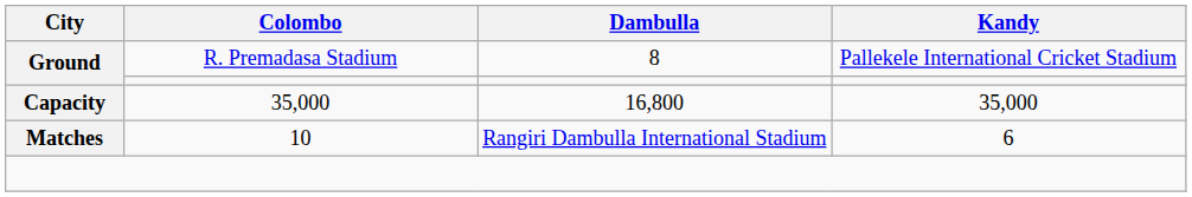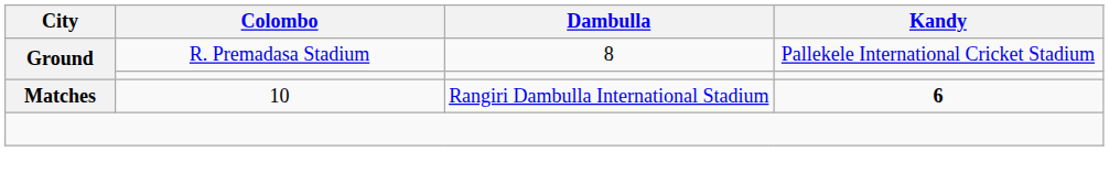- row: Capacity | 35,000 | 16,800 | 35,000
Matches | Kandy: normal -> bold
